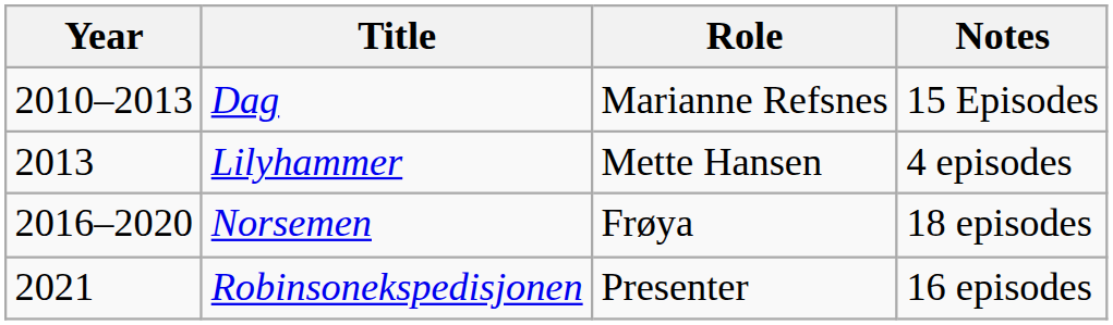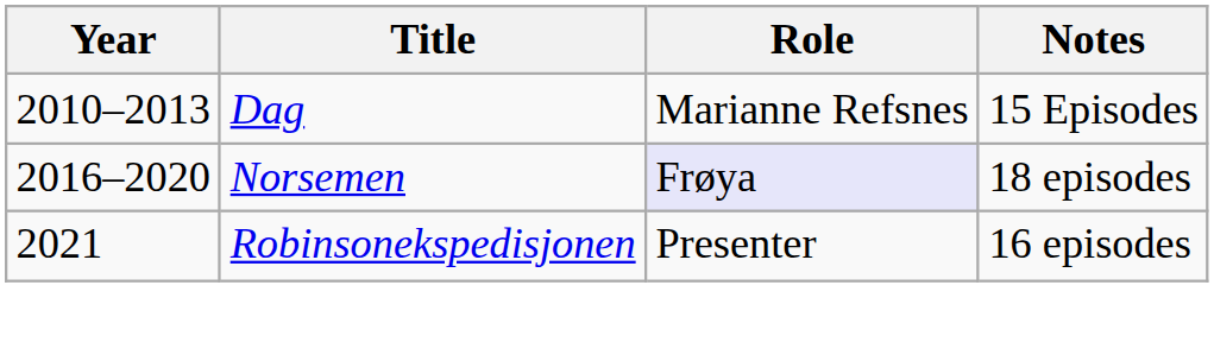- row: 2013 | Lilyhammer | Mette Hansen | 4 episodes
Norsemen | Role: no background -> lavender background
